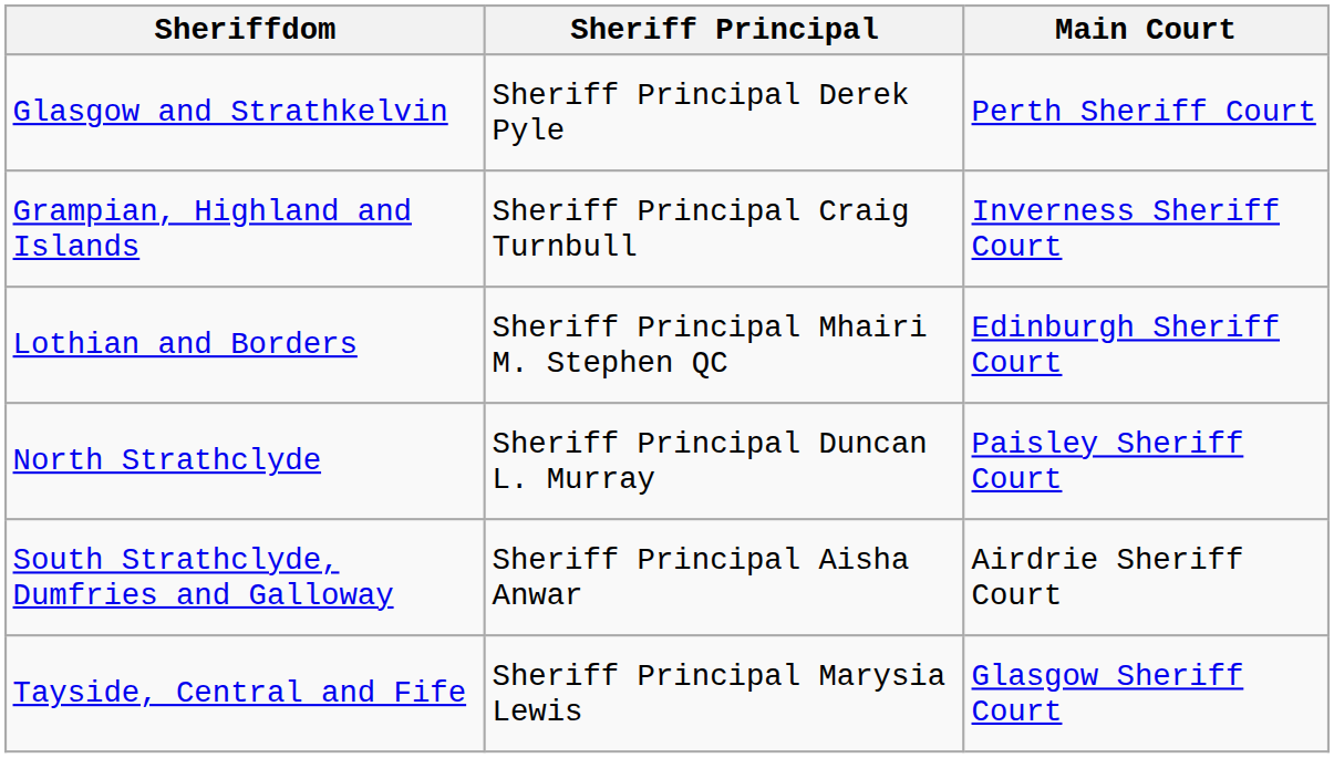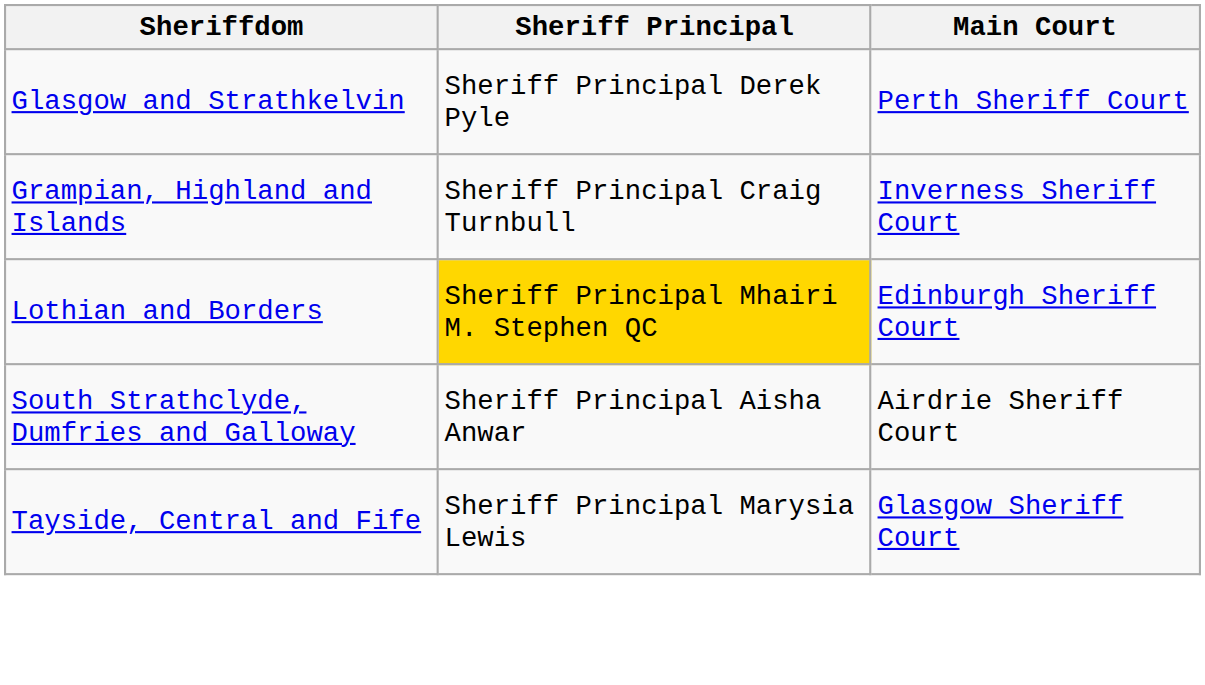Lothian and Borders | Sheriff Principal: no background -> gold background
- row: North Strathclyde | Sheriff Principal Duncan L. Murray | Paisley Sheriff Court
